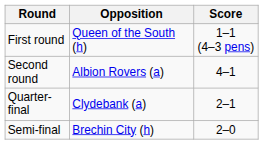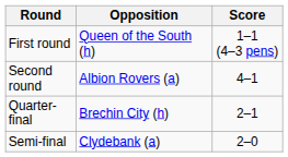Quarter-final | Opposition: Clydebank (a) -> Brechin City (h)
Semi-final | Opposition: Brechin City (h) -> Clydebank (a)
